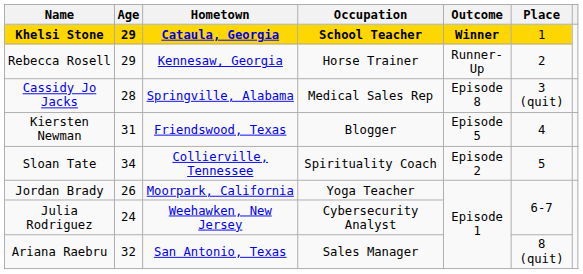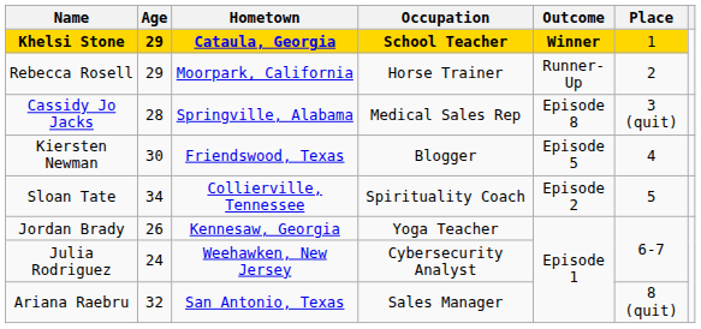Rebecca Rosell | Hometown: Kennesaw, Georgia -> Moorpark, California
Kiersten Newman | Age: 31 -> 30
Jordan Brady | Hometown: Moorpark, California -> Kennesaw, Georgia
